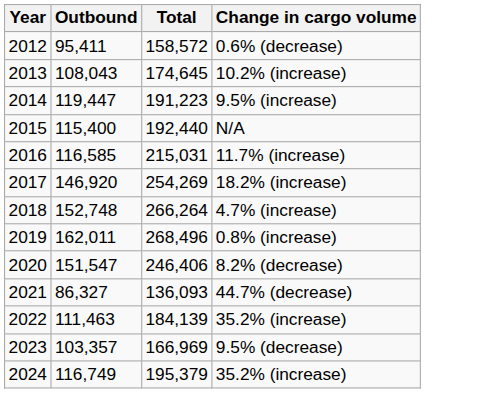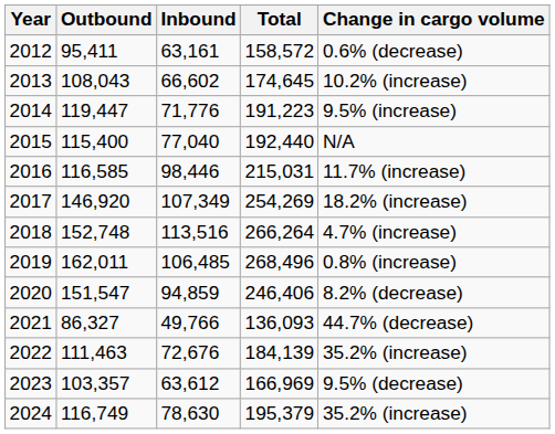+ column: Inbound | 63,161 | 66,602 | 71,776 | 77,040 | 98,446 | 107,349 | 113,516 | 106,485 | 94,859 | 49,766 | 72,676 | 63,612 | 78,630
